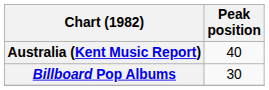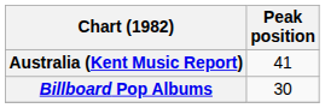Australia (Kent Music Report) | Peak position: 40 -> 41
